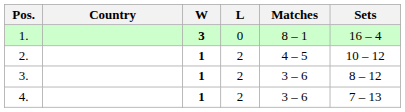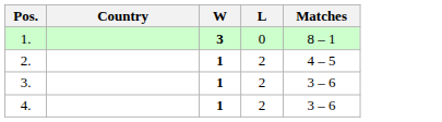- column: Sets | 16 – 4 | 10 – 12 | 8 – 12 | 7 – 13
